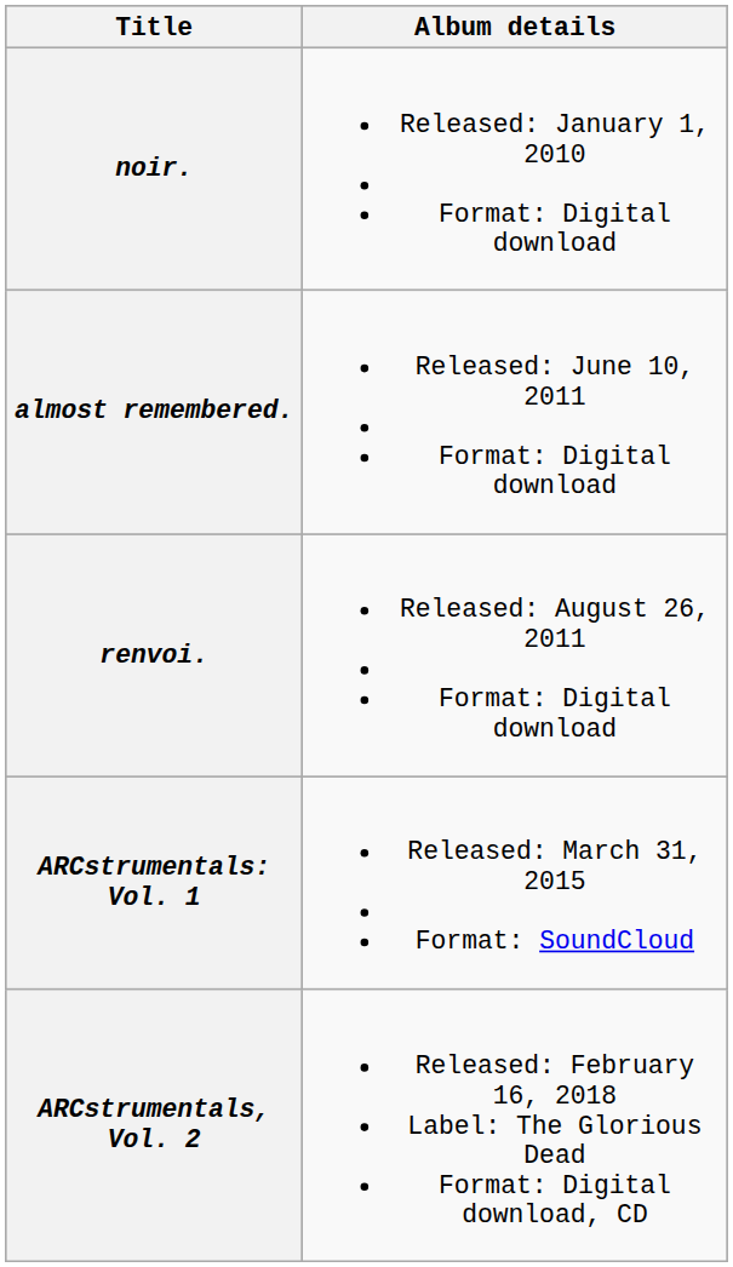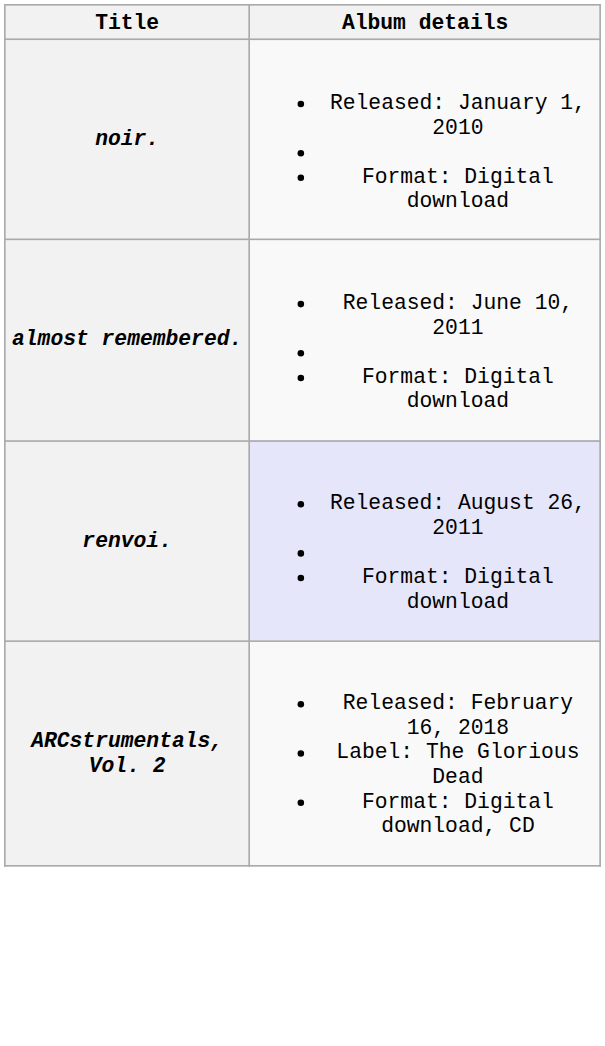renvoi. | Album details: no background -> lavender background
- row: ARCstrumentals: Vol. 1 | Released: March 31, 2015 Format: SoundCloud
